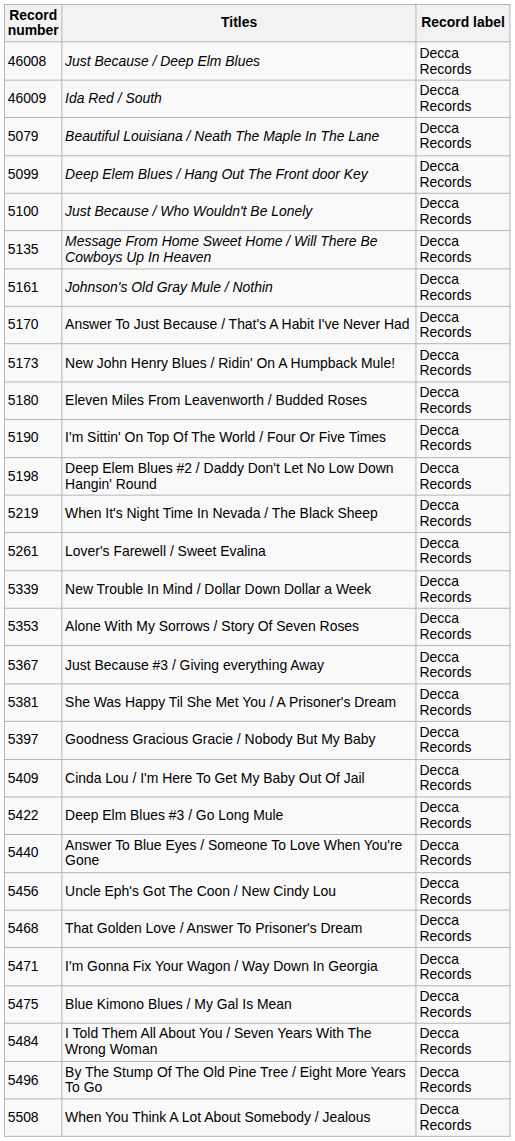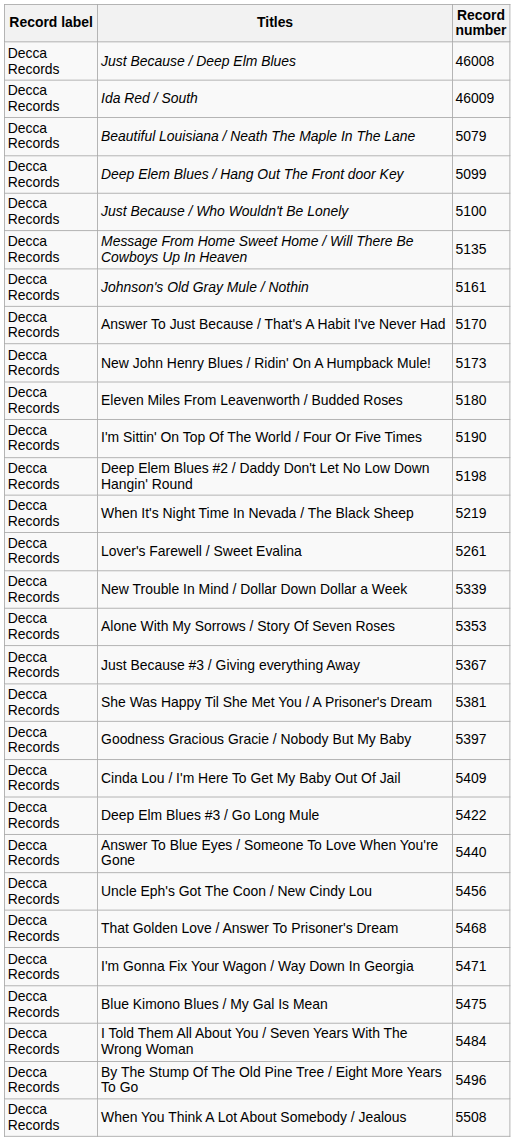columns swapped: Record number <-> Record label
